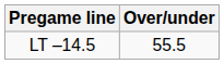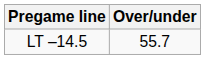LT –14.5 | Over/under: 55.5 -> 55.7
